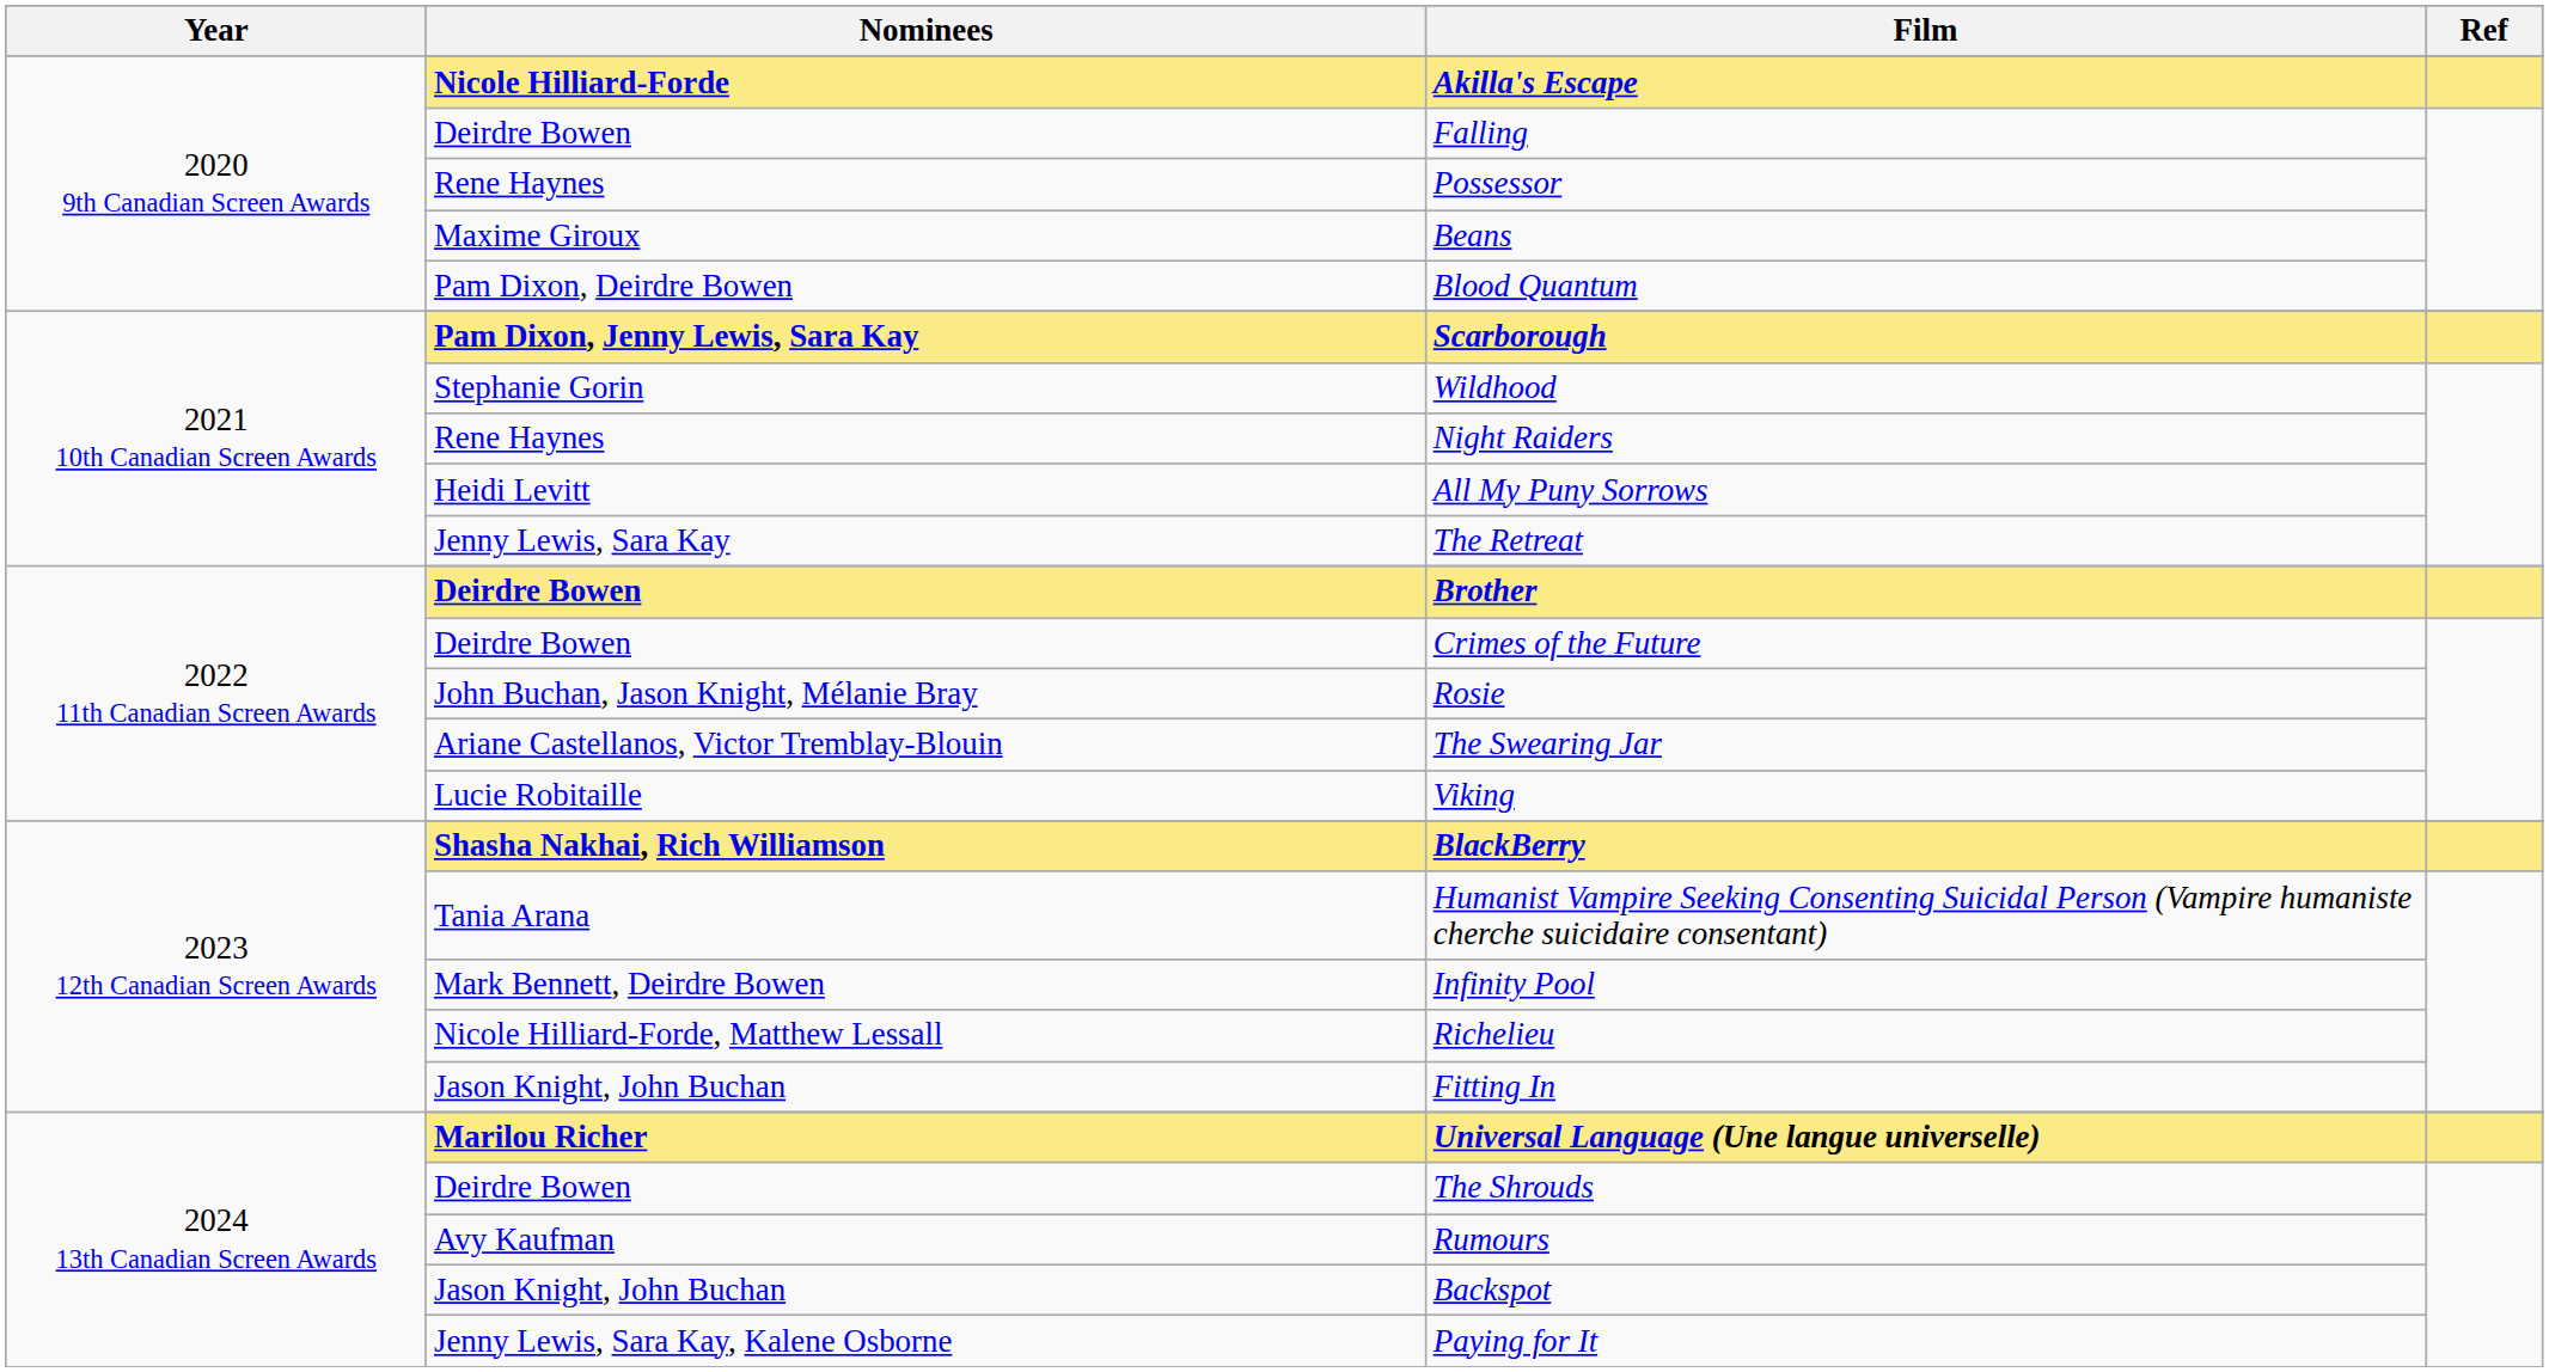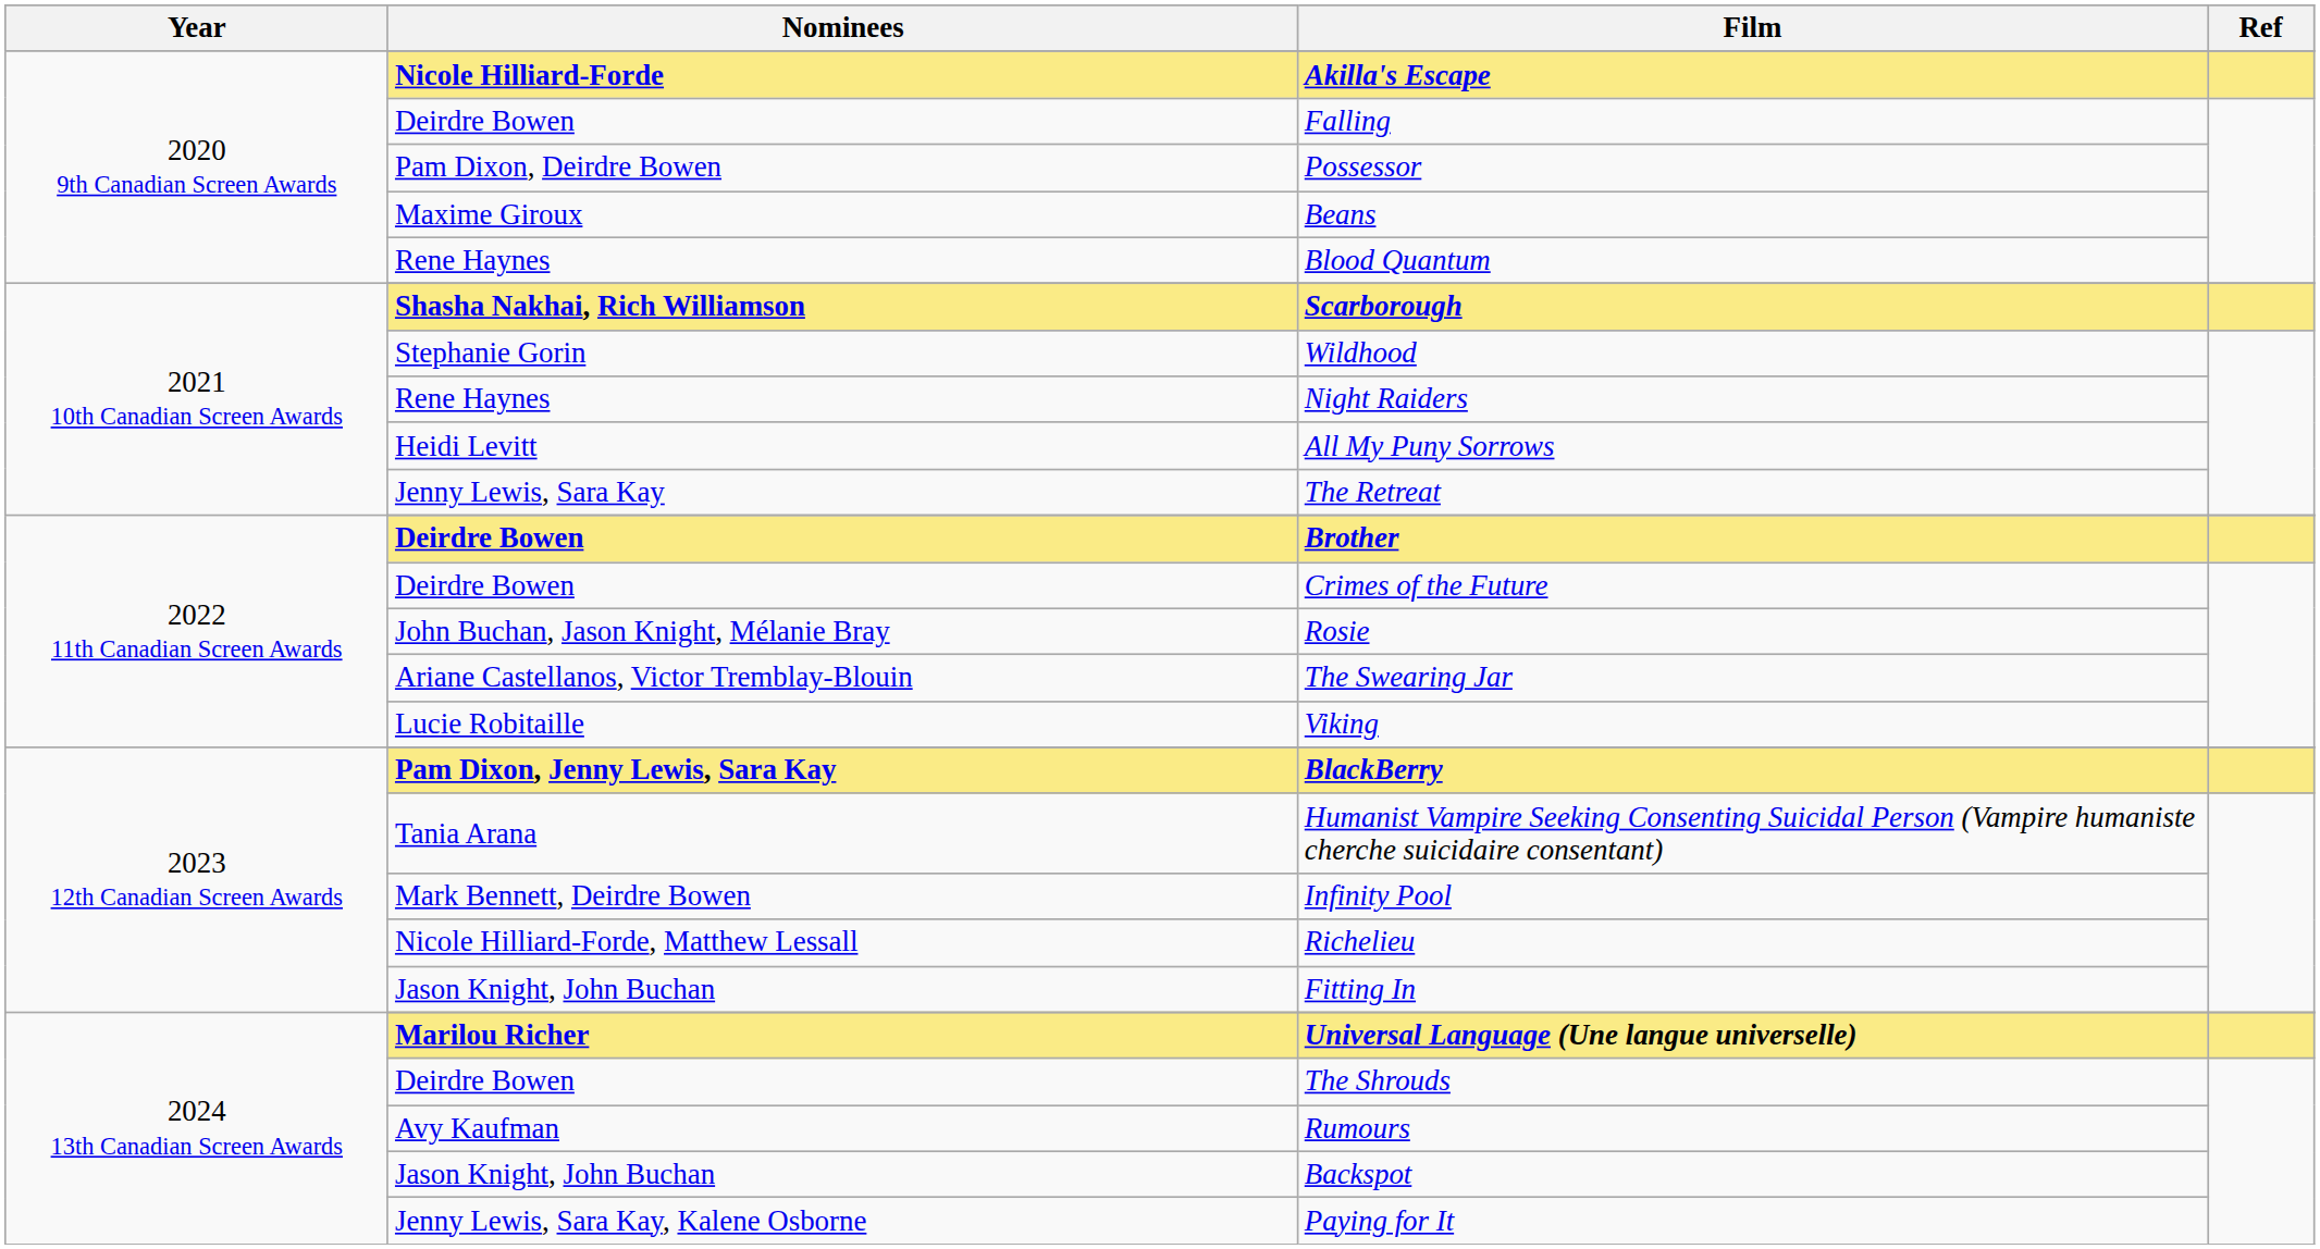Possessor | Nominees: Rene Haynes -> Pam Dixon, Deirdre Bowen
Blood Quantum | Nominees: Pam Dixon, Deirdre Bowen -> Rene Haynes
Scarborough | Nominees: Pam Dixon, Jenny Lewis, Sara Kay -> Shasha Nakhai, Rich Williamson
BlackBerry | Nominees: Shasha Nakhai, Rich Williamson -> Pam Dixon, Jenny Lewis, Sara Kay
